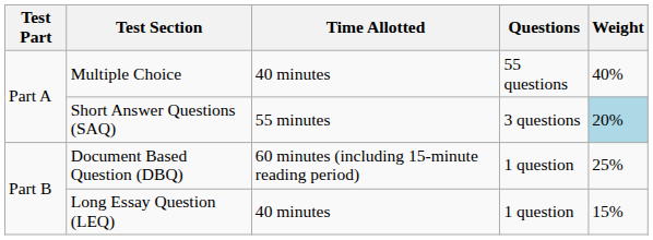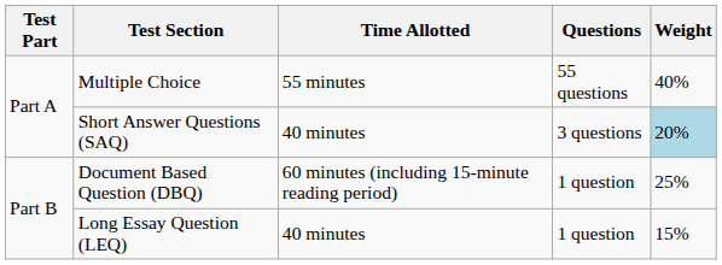Multiple Choice | Time Allotted: 40 minutes -> 55 minutes
Short Answer Questions (SAQ) | Time Allotted: 55 minutes -> 40 minutes
